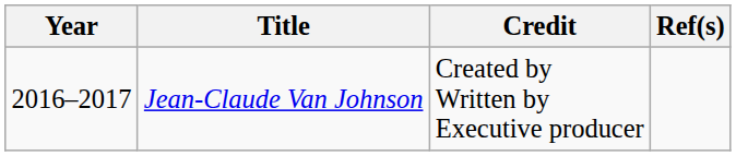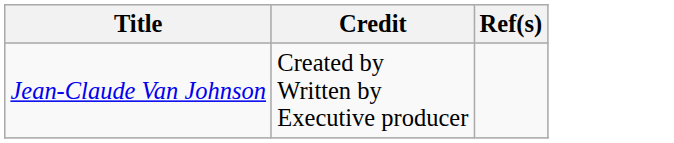- column: Year | 2016–2017
